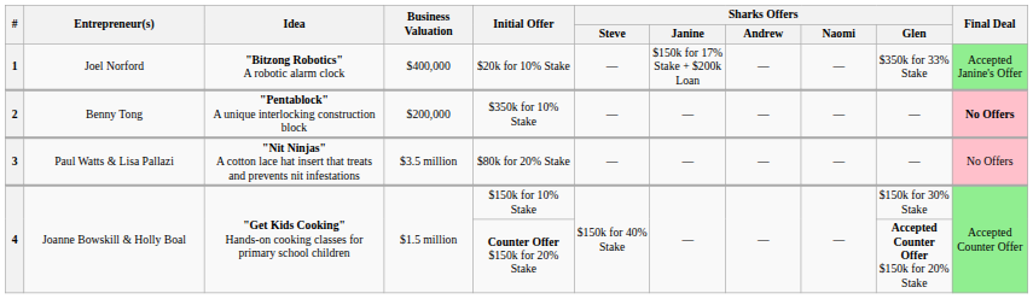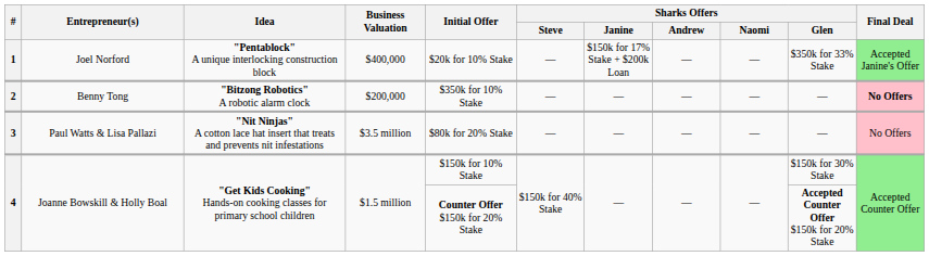1 | Idea: "Bitzong Robotics" A robotic alarm clock -> "Pentablock" A unique interlocking construction block
2 | Idea: "Pentablock" A unique interlocking construction block -> "Bitzong Robotics" A robotic alarm clock
